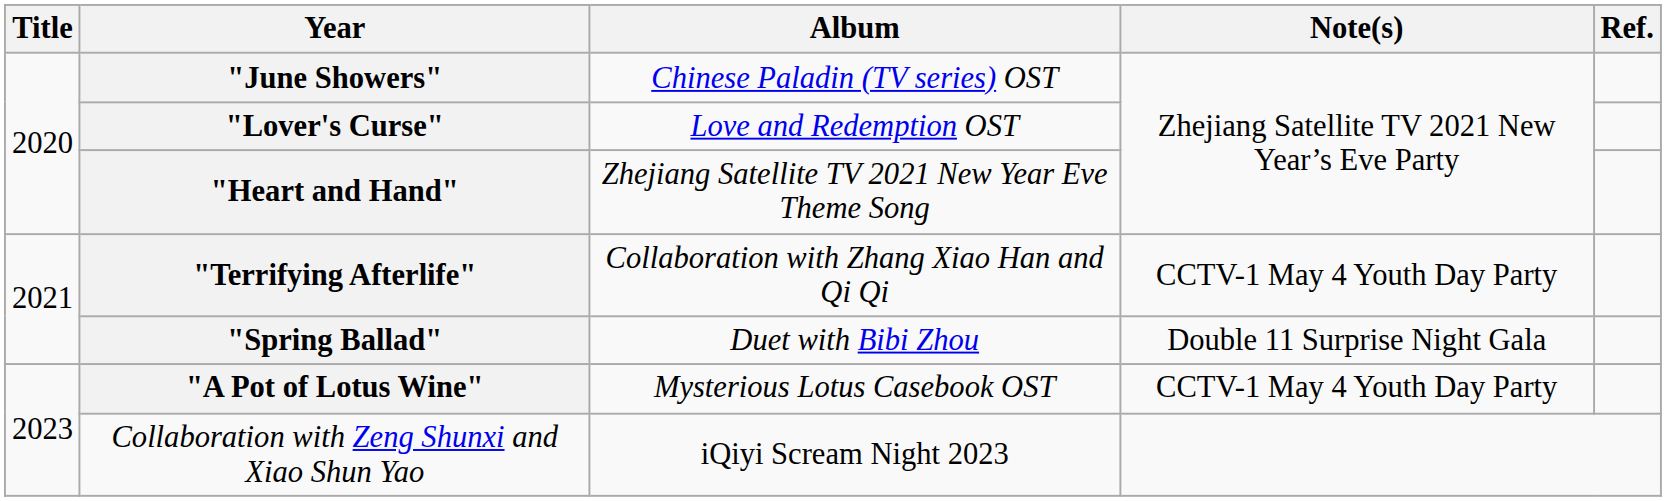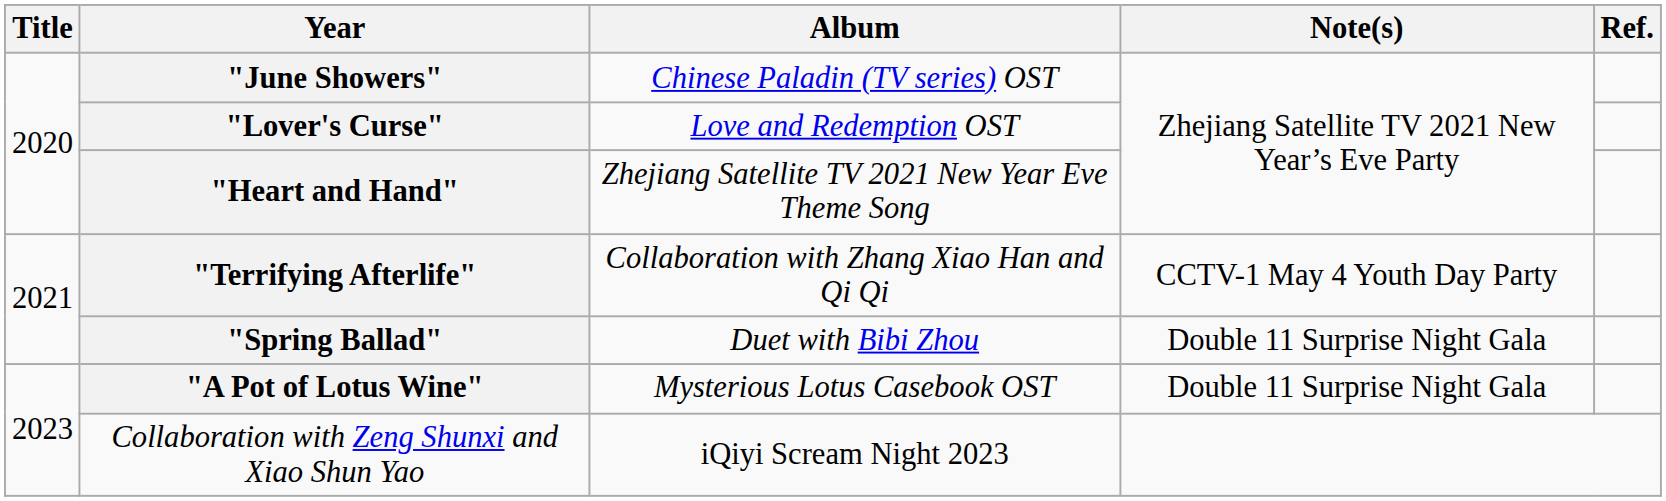"A Pot of Lotus Wine" | Note(s): CCTV-1 May 4 Youth Day Party -> Double 11 Surprise Night Gala
